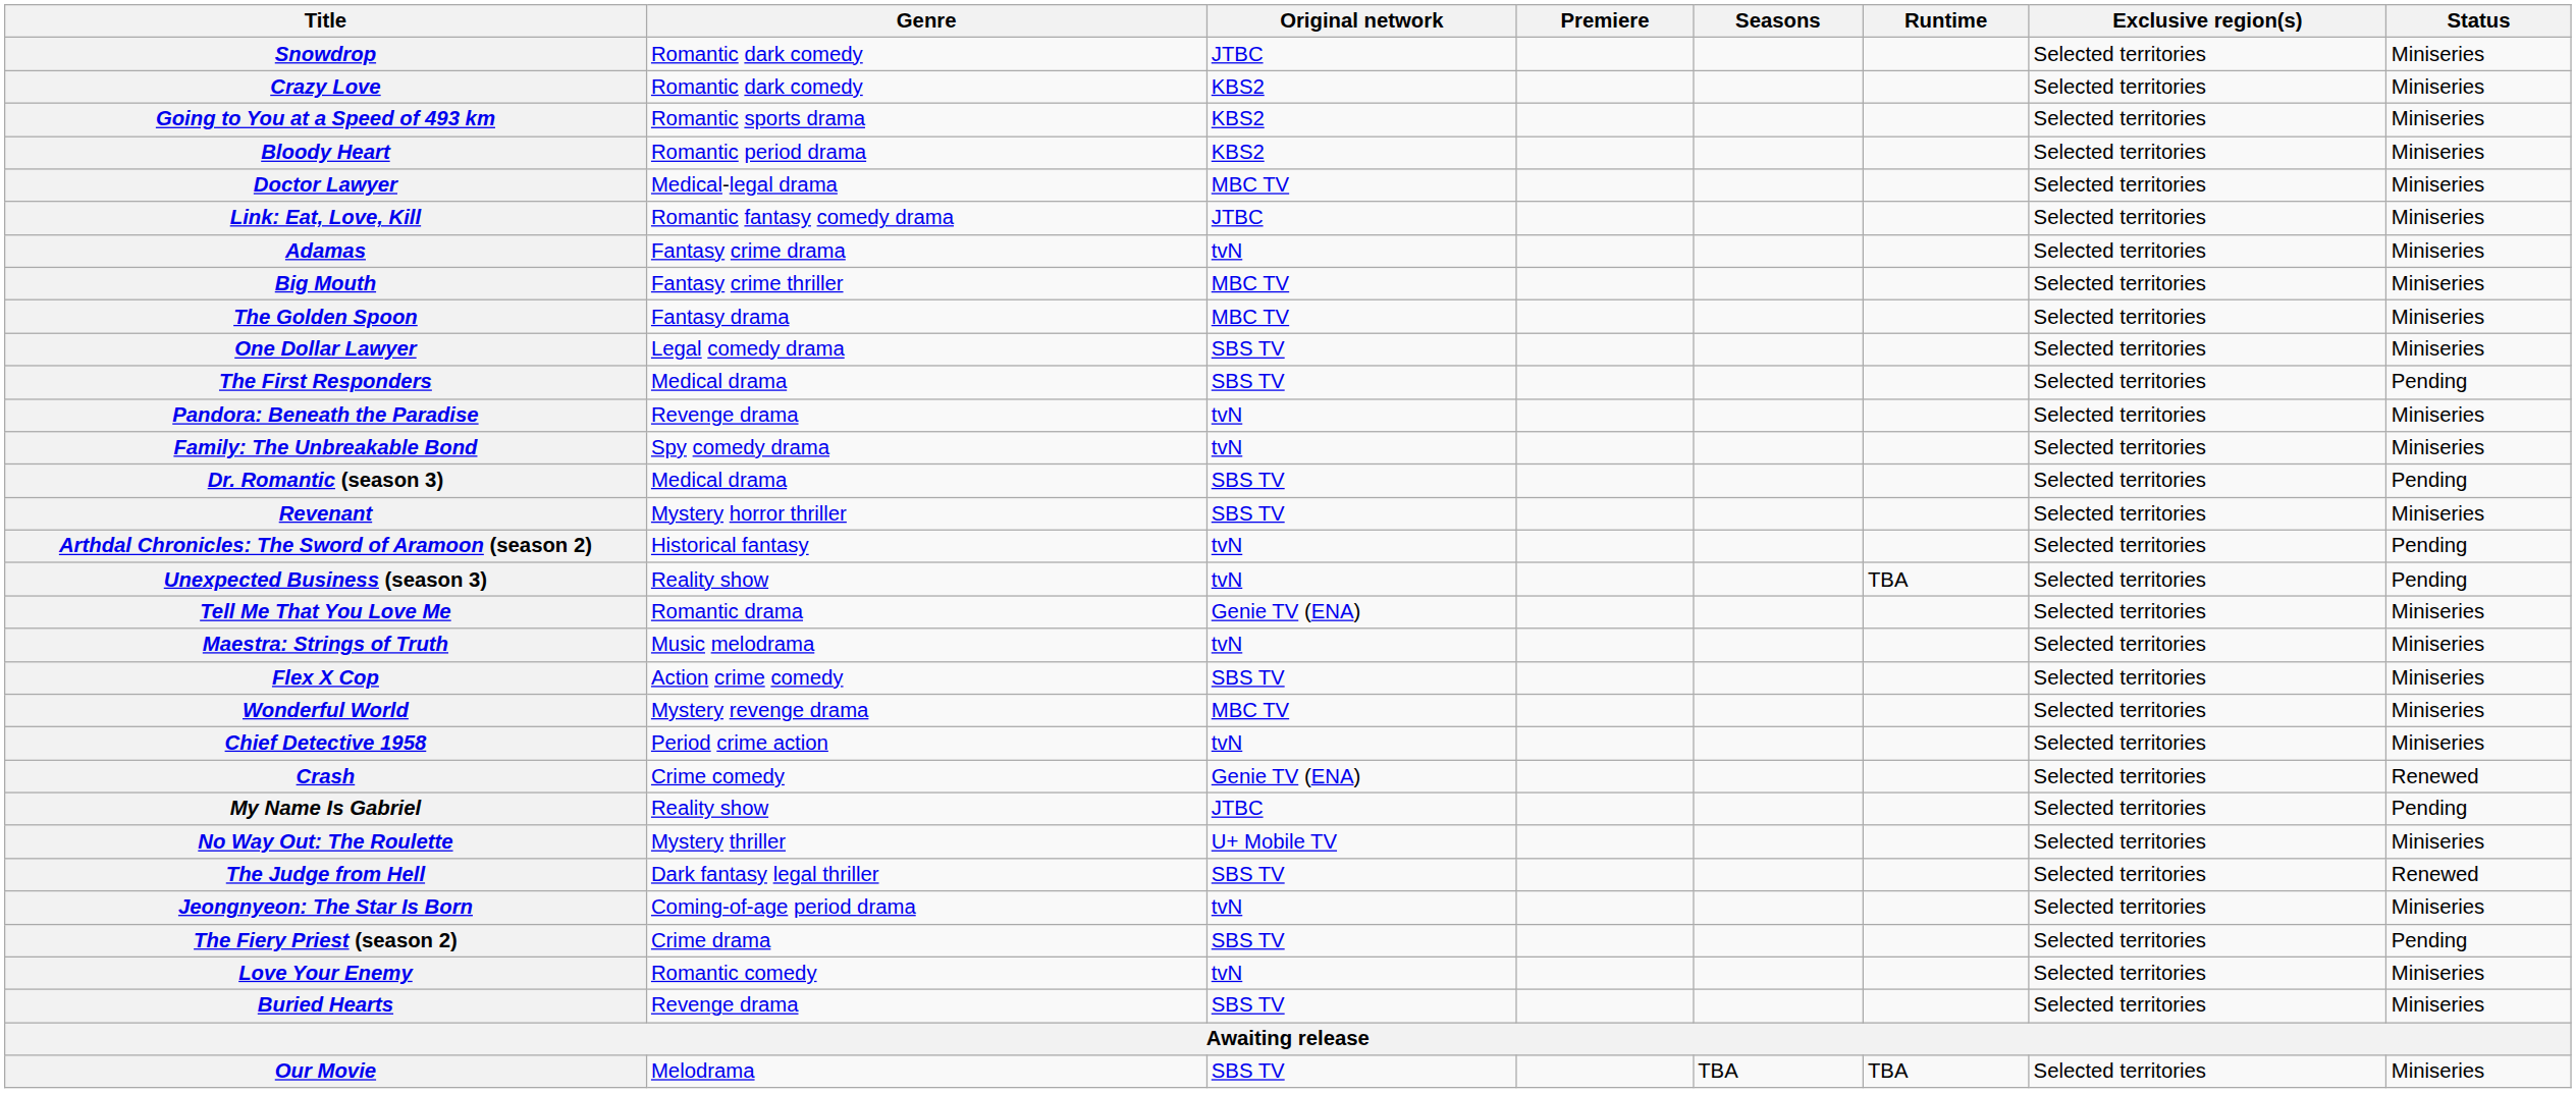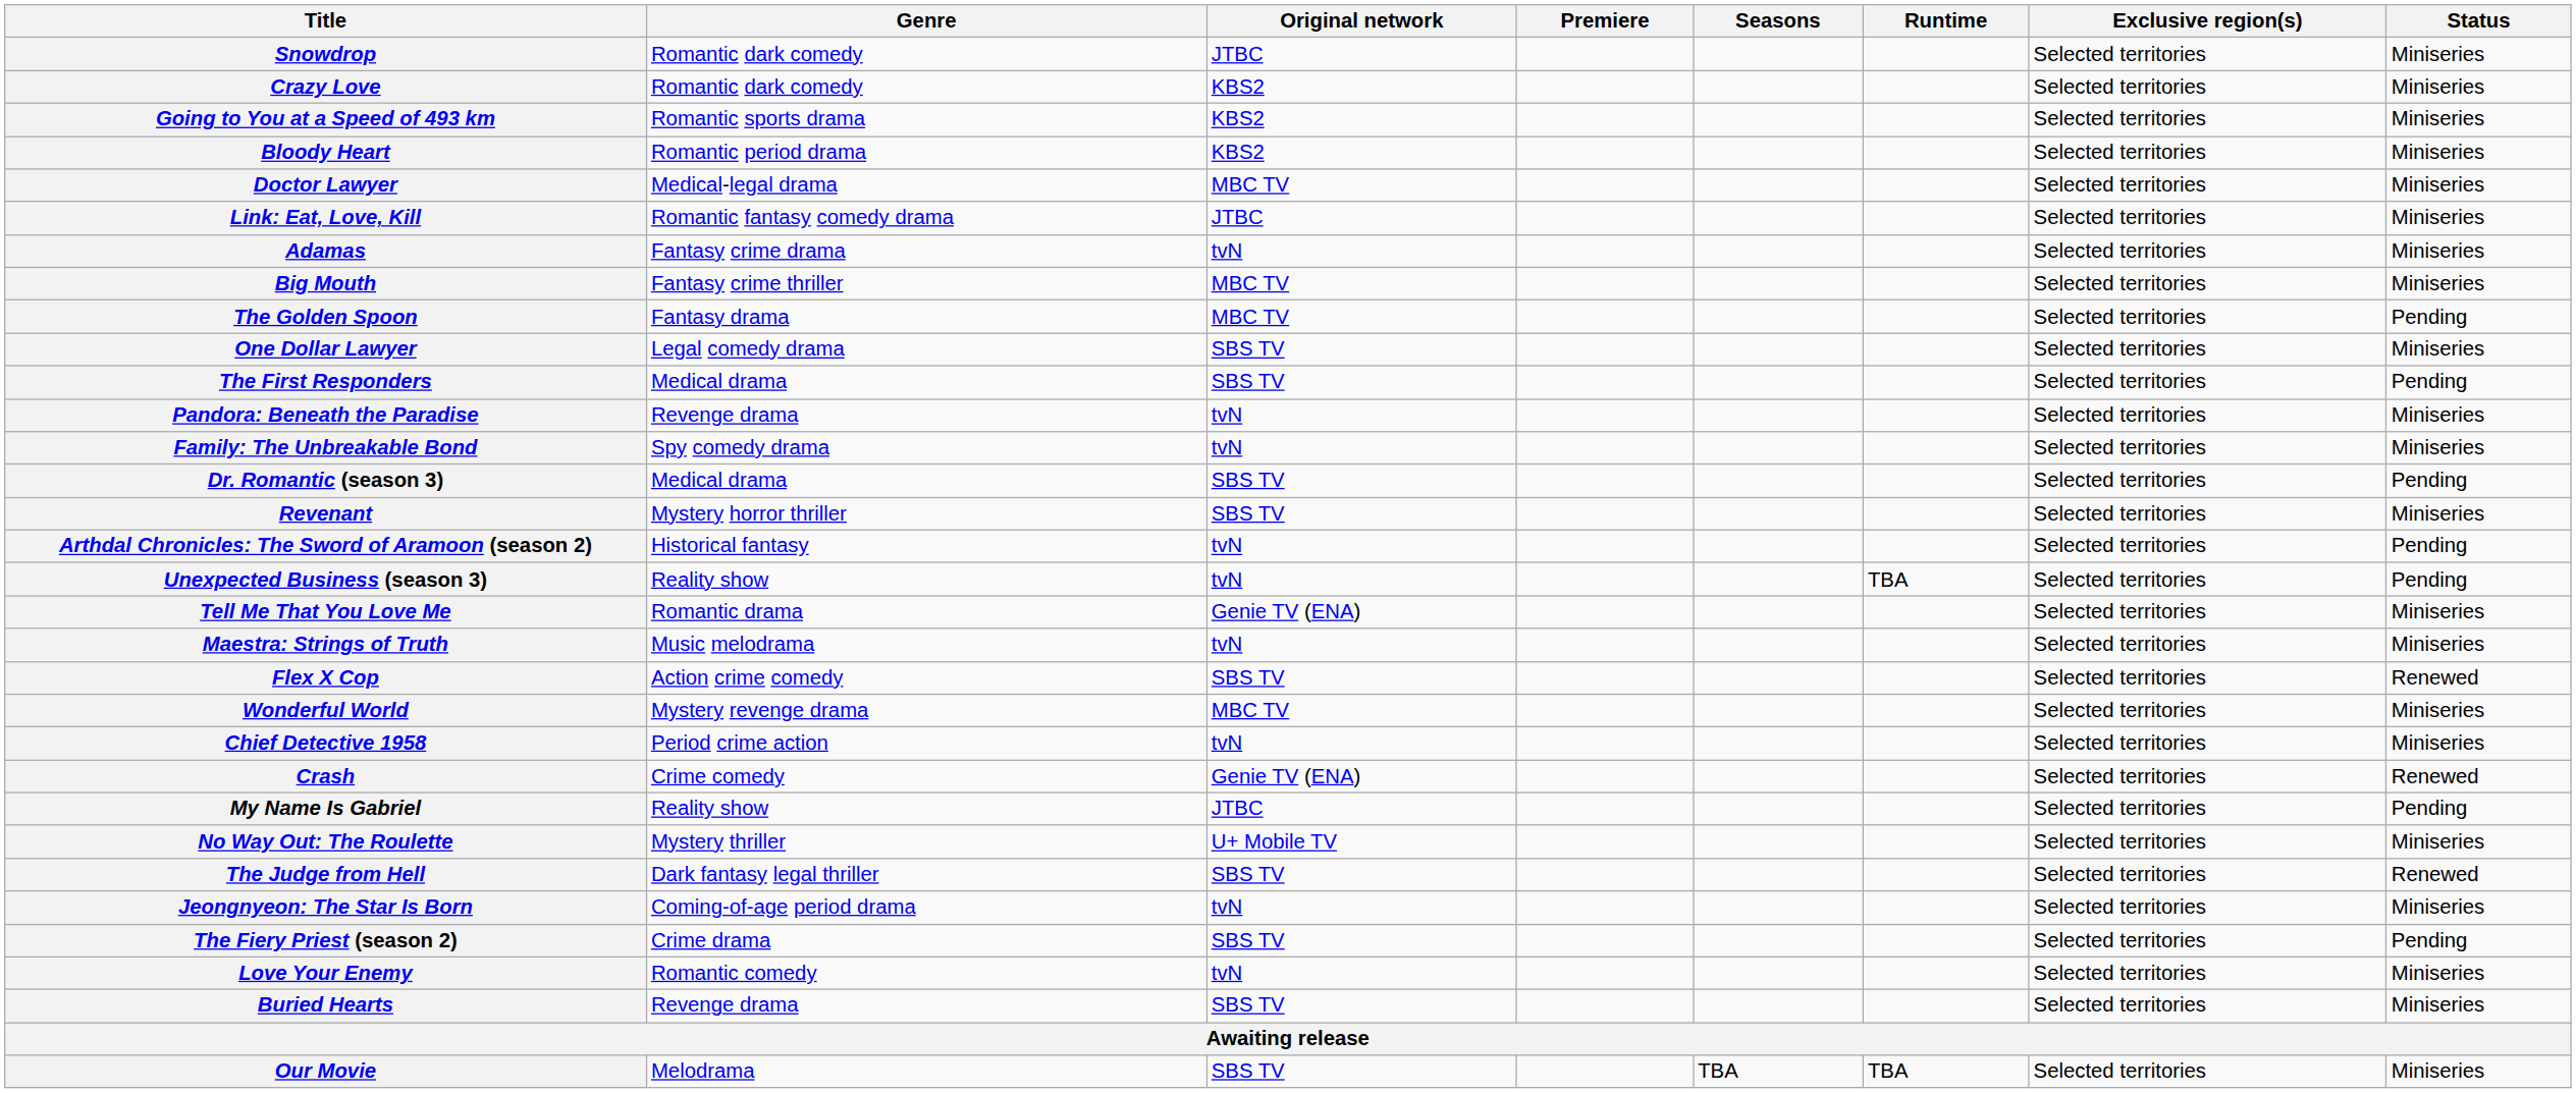The Golden Spoon | Status: Miniseries -> Pending
Flex X Cop | Status: Miniseries -> Renewed
